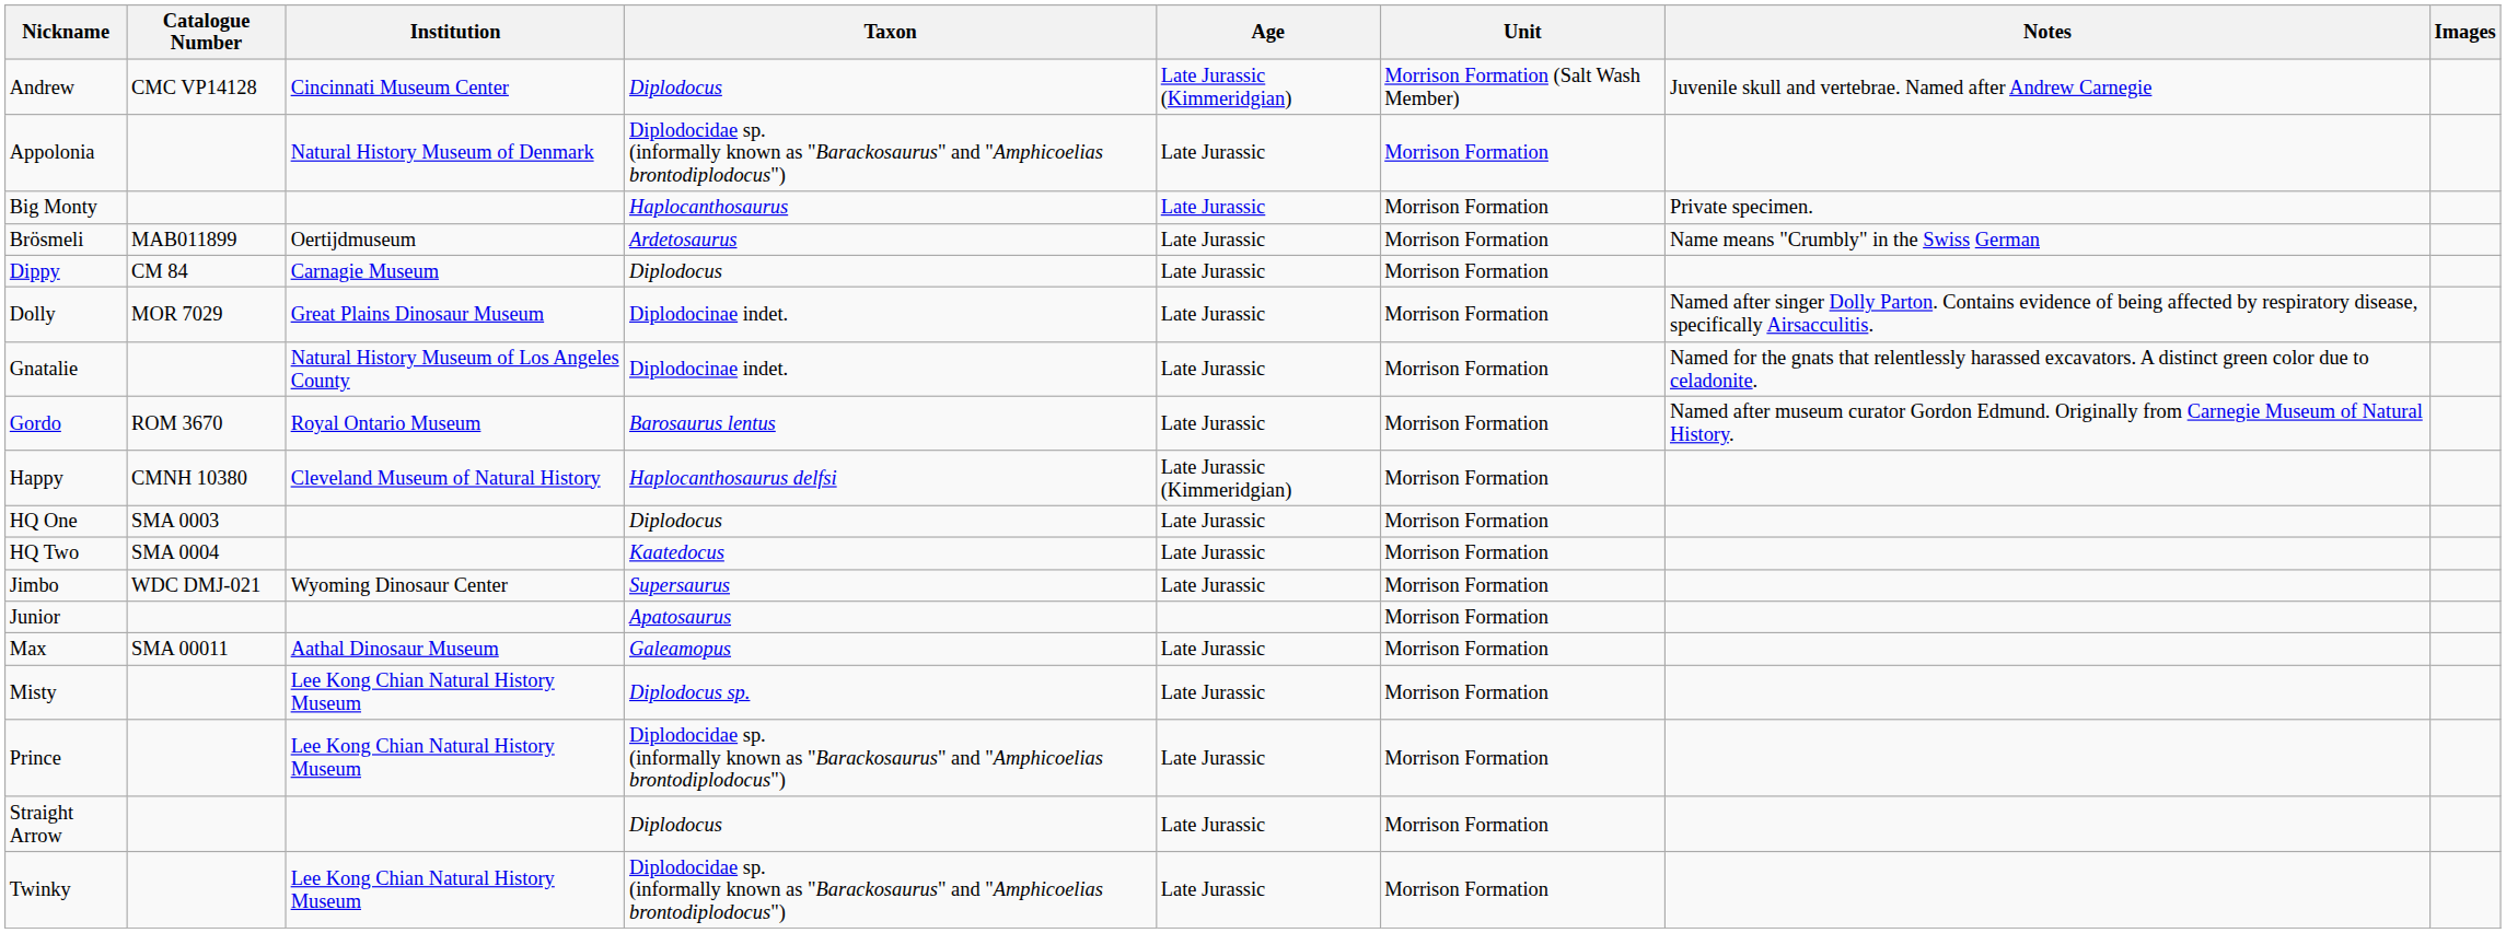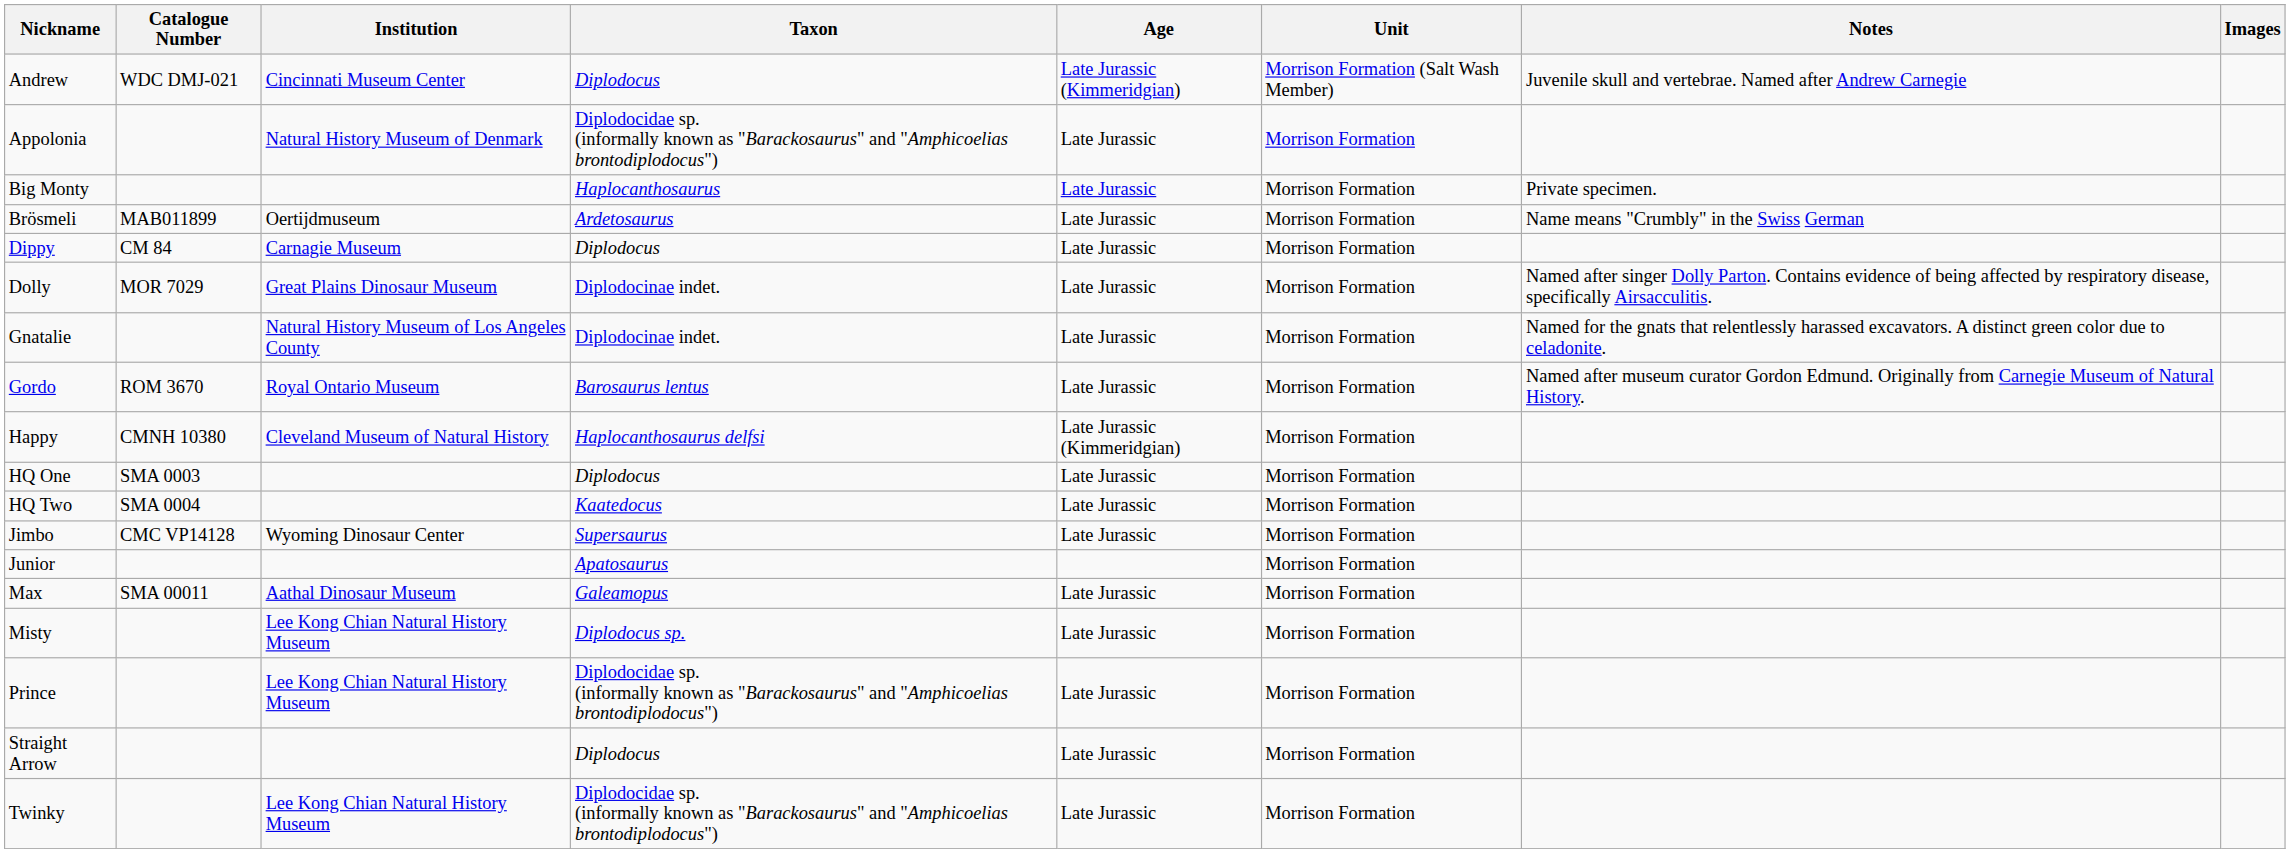Andrew | Catalogue Number: CMC VP14128 -> WDC DMJ-021
Jimbo | Catalogue Number: WDC DMJ-021 -> CMC VP14128
